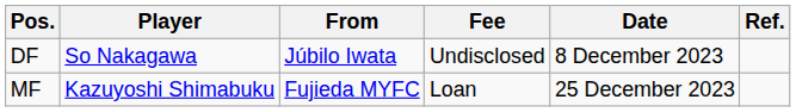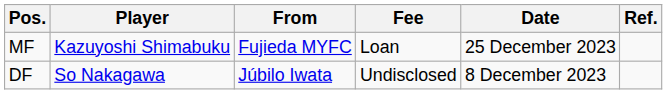rows swapped: DF <-> MF
